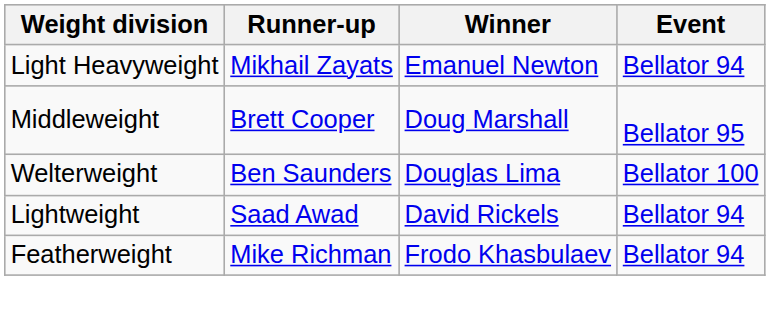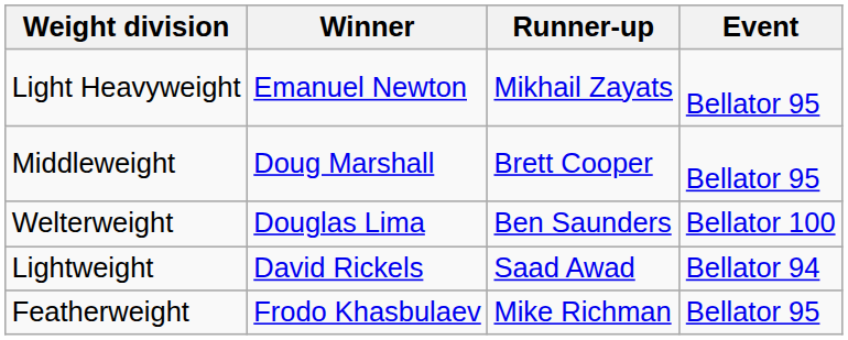columns swapped: Winner <-> Runner-up
Light Heavyweight | Event: Bellator 94 -> Bellator 95
Featherweight | Event: Bellator 94 -> Bellator 95
